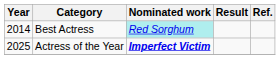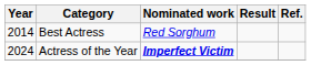Best Actress | Nominated work: paleturquoise background -> no background
Actress of the Year | Year: 2025 -> 2024
